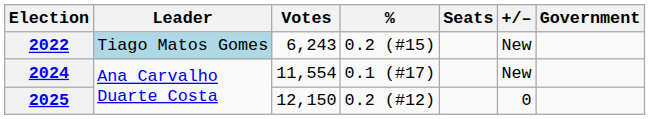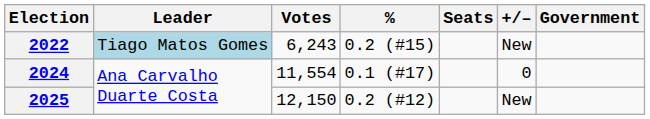2024 | +/–: New -> 0
2025 | +/–: 0 -> New
